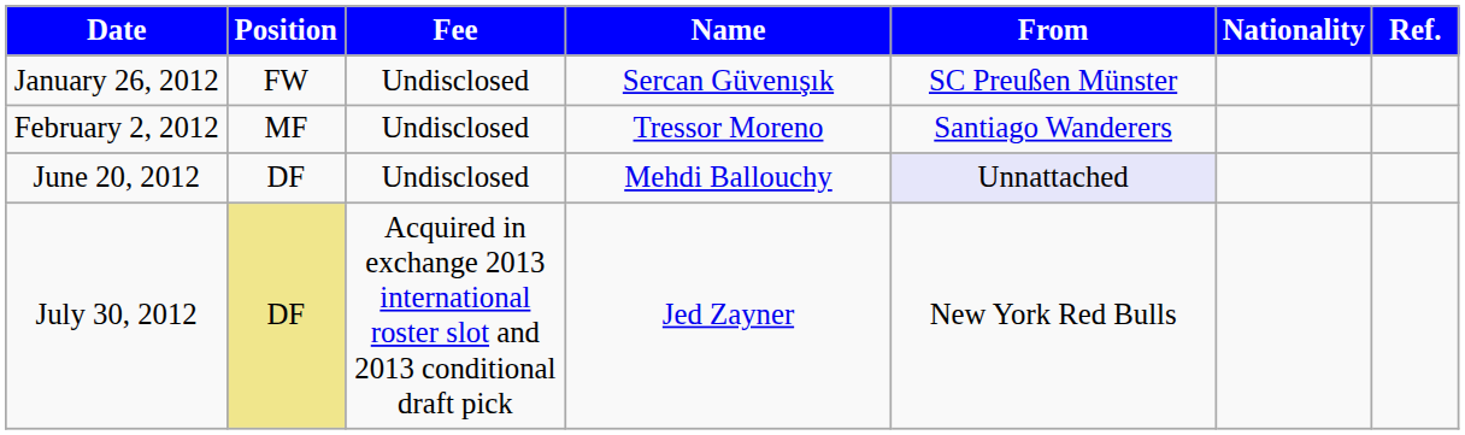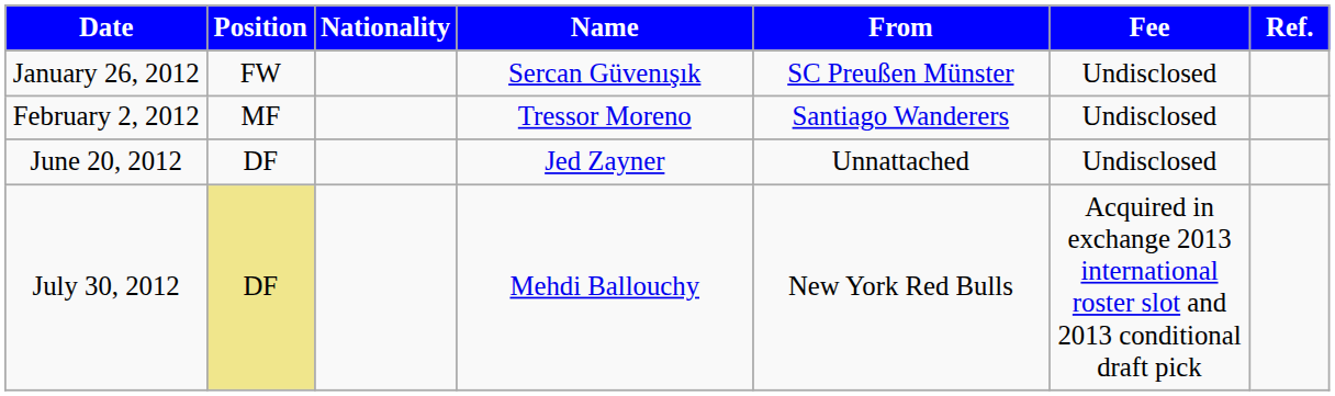columns swapped: Nationality <-> Fee
June 20, 2012 | Name: Mehdi Ballouchy -> Jed Zayner
June 20, 2012 | From: lavender background -> no background
July 30, 2012 | Name: Jed Zayner -> Mehdi Ballouchy
